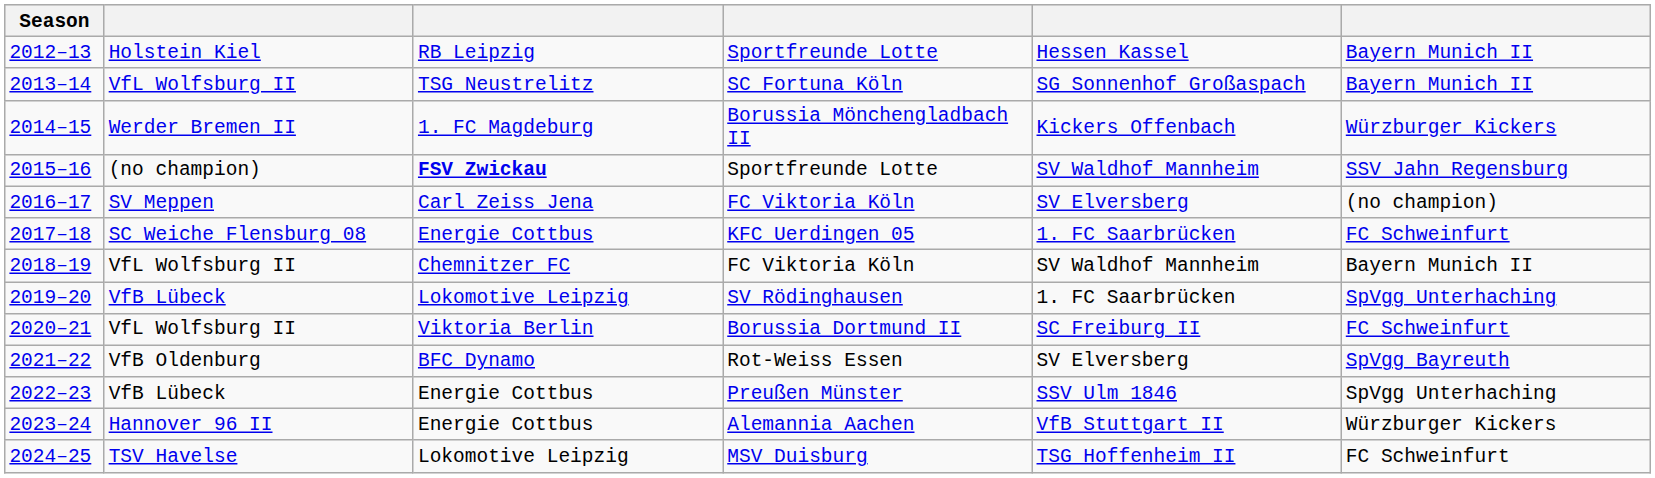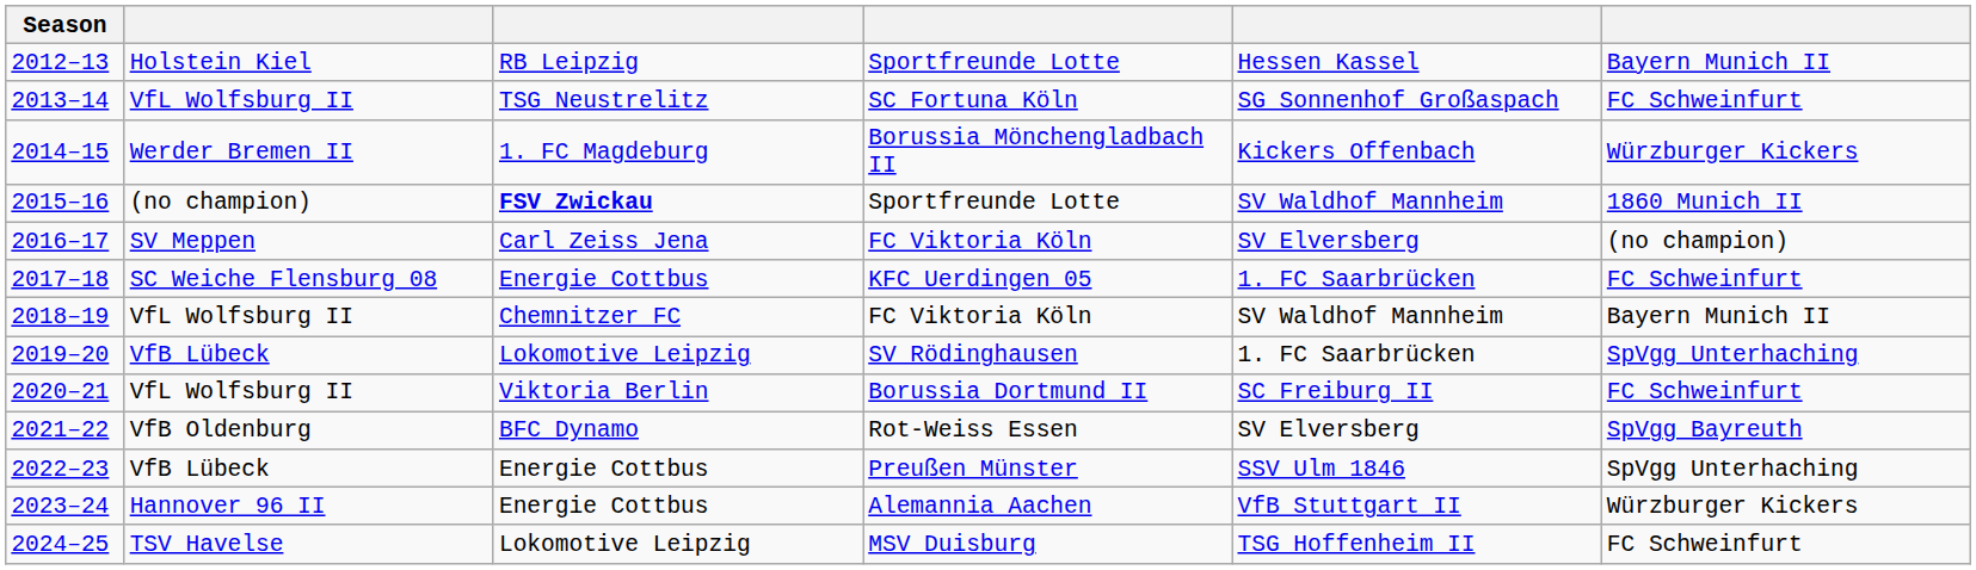2013–14 | column 6: Bayern Munich II -> FC Schweinfurt
2015–16 | column 6: SSV Jahn Regensburg -> 1860 Munich II
